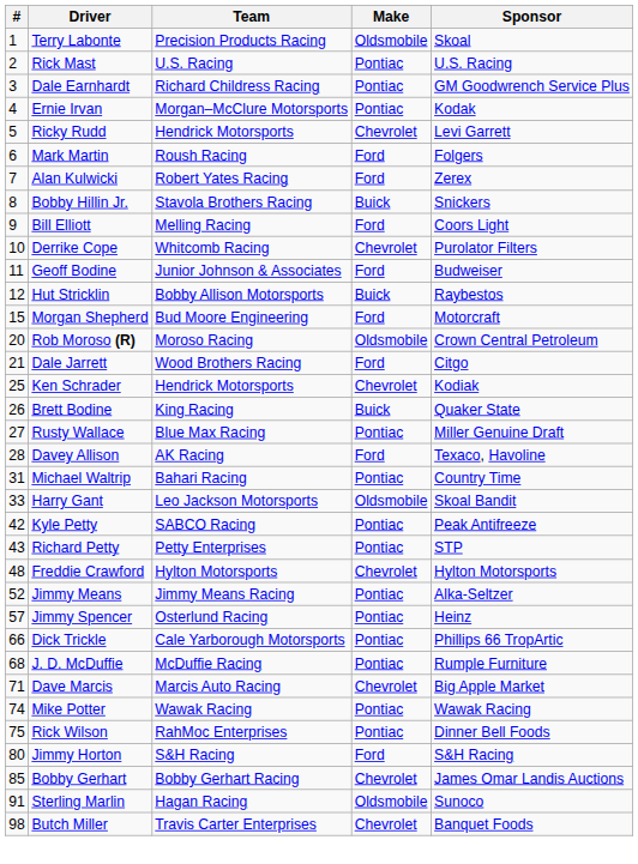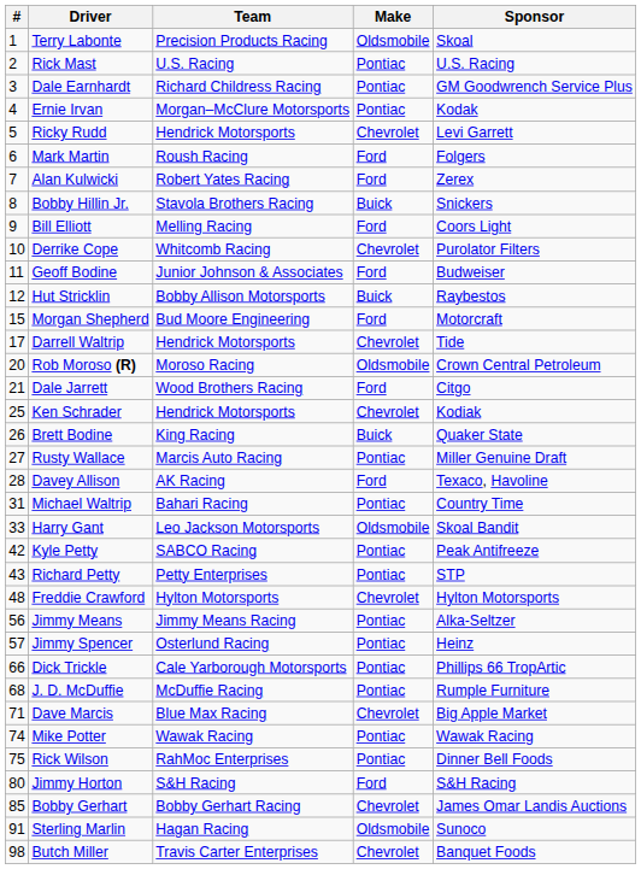+ row: 17 | Darrell Waltrip | Hendrick Motorsports | Chevrolet | Tide
Rusty Wallace | Team: Blue Max Racing -> Marcis Auto Racing
Jimmy Means | #: 52 -> 56
Dave Marcis | Team: Marcis Auto Racing -> Blue Max Racing
